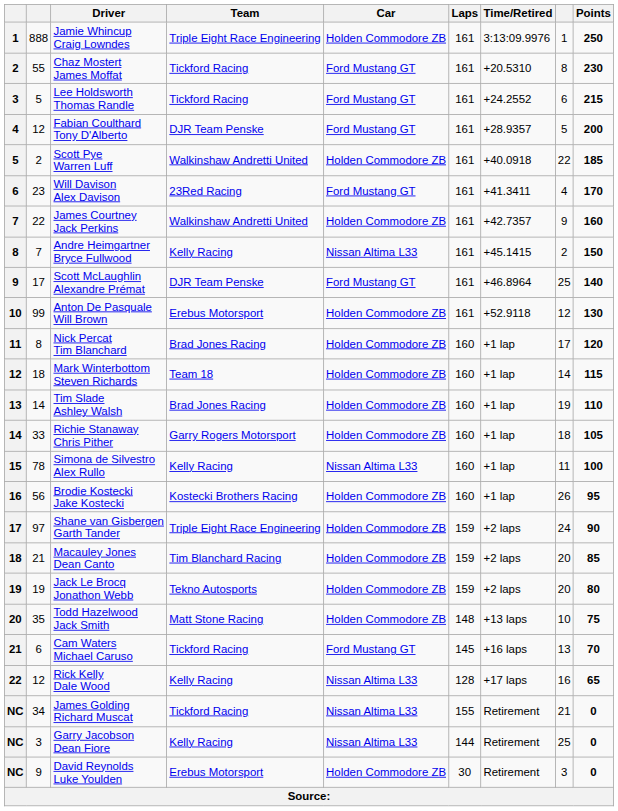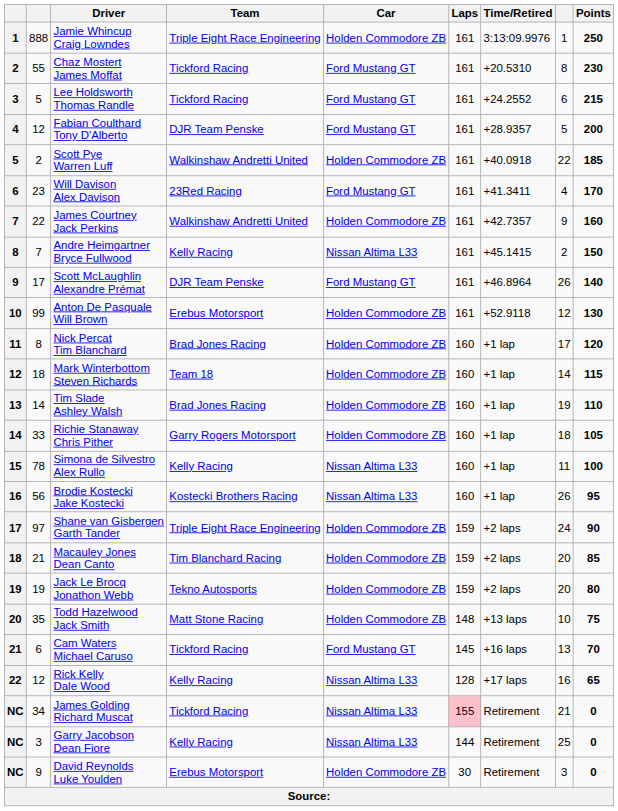Scott McLaughlin Alexandre Prémat | column 8: 25 -> 26
Brodie Kostecki Jake Kostecki | Car: Holden Commodore ZB -> Nissan Altima L33
James Golding Richard Muscat | Laps: no background -> pink background
